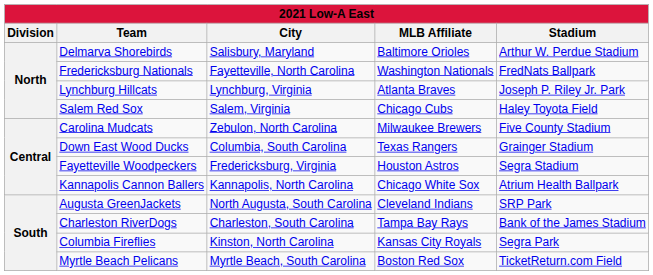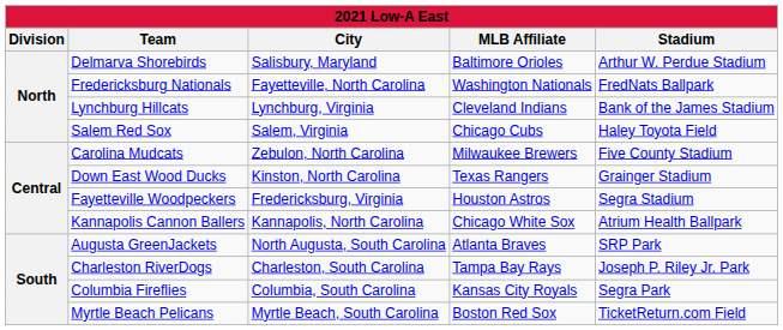Lynchburg Hillcats | MLB Affiliate: Atlanta Braves -> Cleveland Indians
Lynchburg Hillcats | Stadium: Joseph P. Riley Jr. Park -> Bank of the James Stadium
Down East Wood Ducks | City: Columbia, South Carolina -> Kinston, North Carolina
Augusta GreenJackets | MLB Affiliate: Cleveland Indians -> Atlanta Braves
Charleston RiverDogs | Stadium: Bank of the James Stadium -> Joseph P. Riley Jr. Park
Columbia Fireflies | City: Kinston, North Carolina -> Columbia, South Carolina
